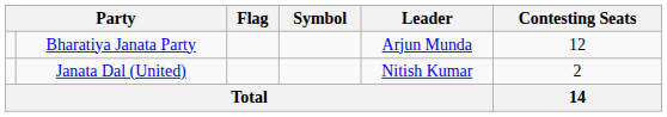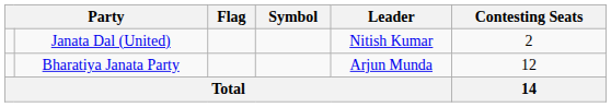rows swapped: Bharatiya Janata Party <-> Janata Dal (United)
